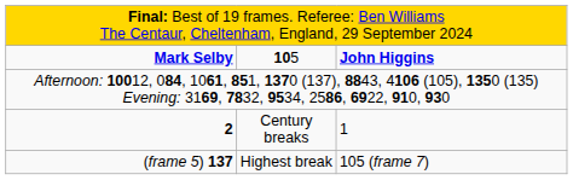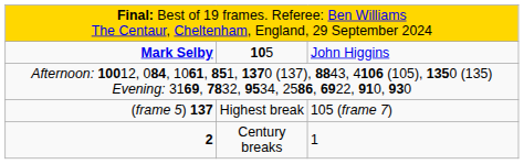Mark Selby | column 3: bold -> normal
rows swapped: (frame 5) 137 <-> 2
